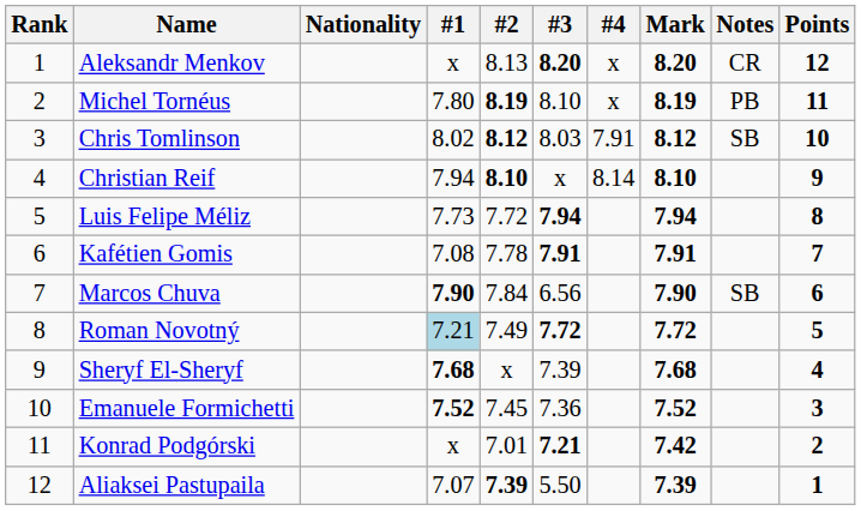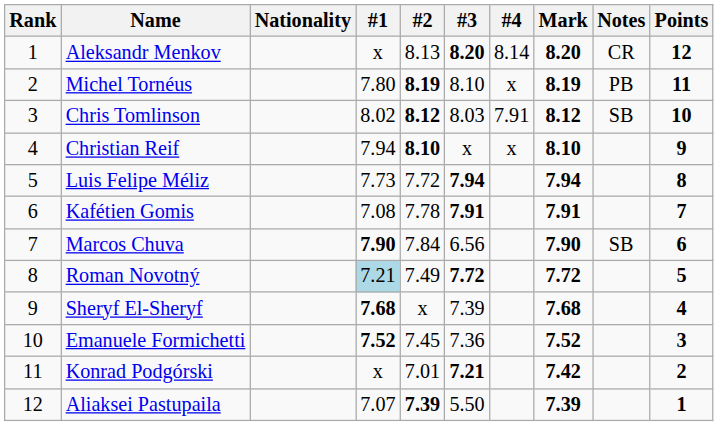Aleksandr Menkov | #4: x -> 8.14
Christian Reif | #4: 8.14 -> x
